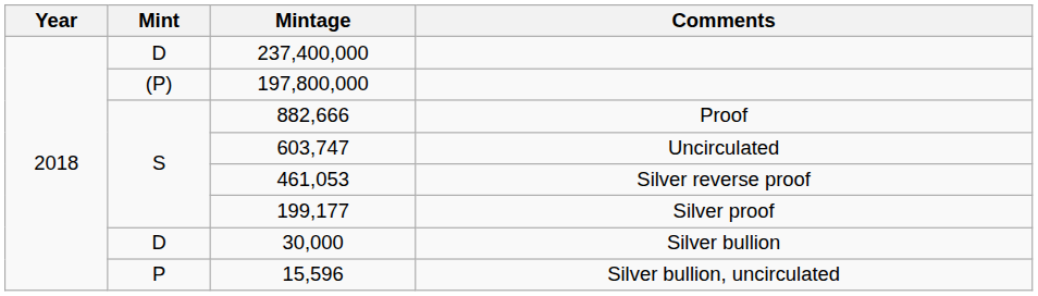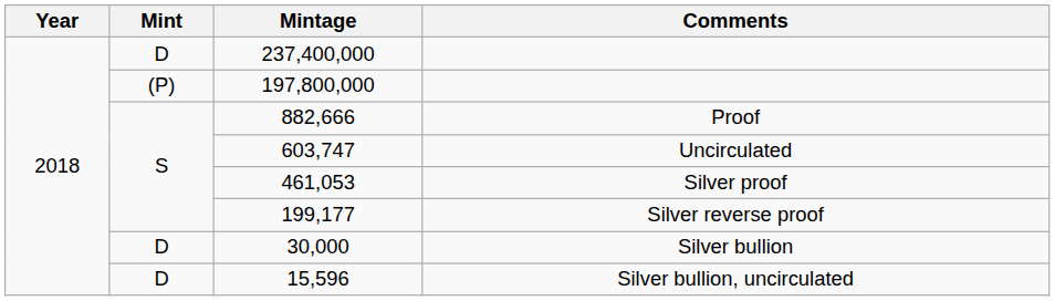461,053 | Comments: Silver reverse proof -> Silver proof
199,177 | Comments: Silver proof -> Silver reverse proof
15,596 | Mint: P -> D
